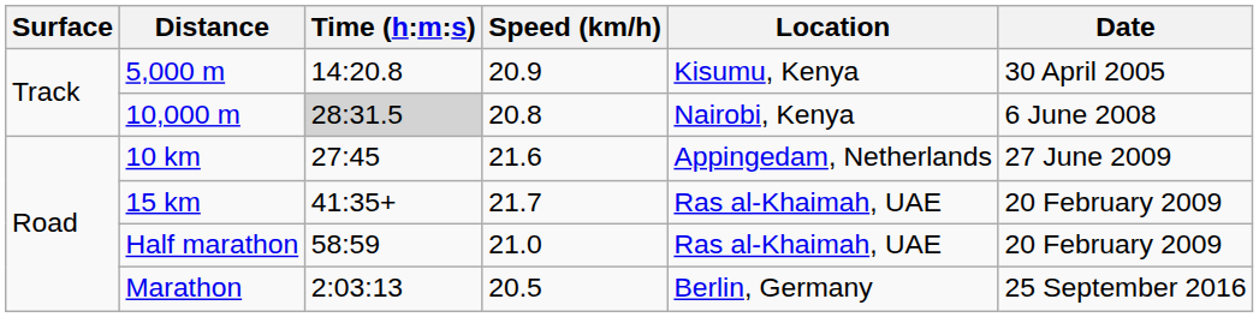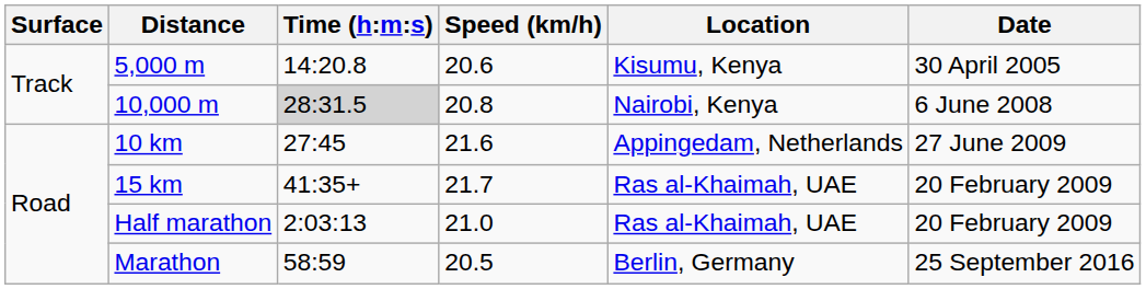5,000 m | Speed (km/h): 20.9 -> 20.6
Half marathon | Time (h:m:s): 58:59 -> 2:03:13
Marathon | Time (h:m:s): 2:03:13 -> 58:59
